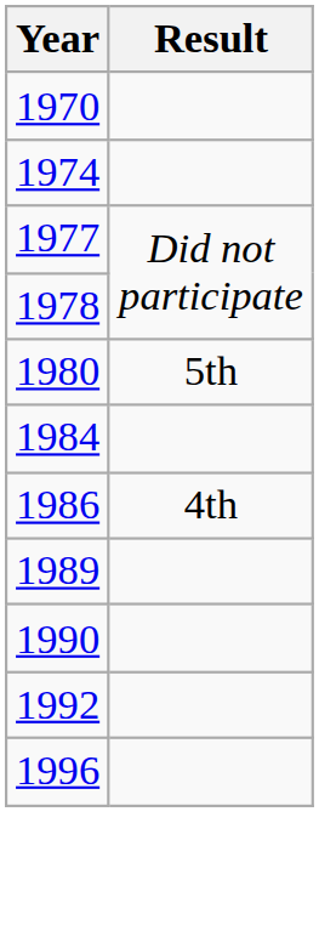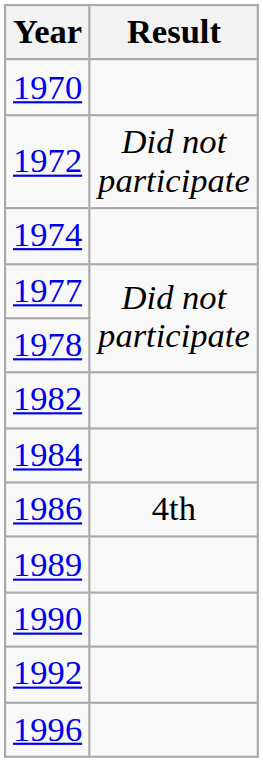+ row: 1972 | Did not participate
- row: 1980 | 5th
+ row: 1982
